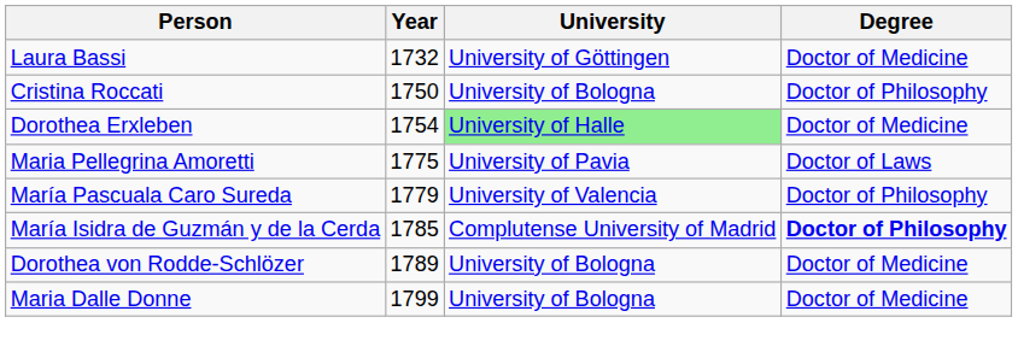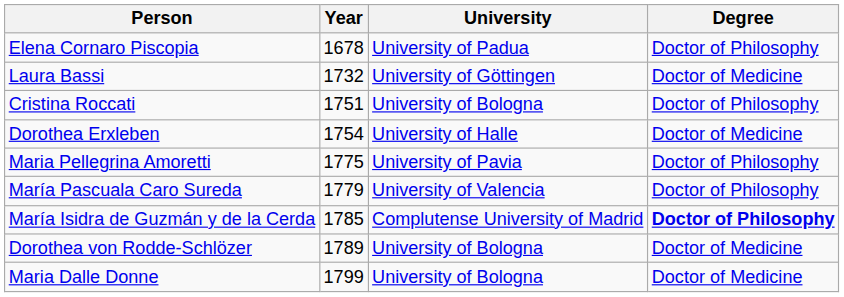+ row: Elena Cornaro Piscopia | 1678 | University of Padua | Doctor of Philosophy
Cristina Roccati | Year: 1750 -> 1751
Dorothea Erxleben | University: lightgreen background -> no background
Maria Pellegrina Amoretti | Degree: Doctor of Laws -> Doctor of Philosophy
